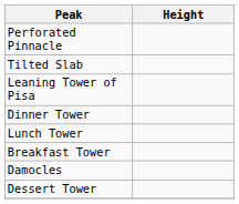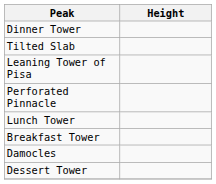rows swapped: Perforated Pinnacle <-> Dinner Tower
